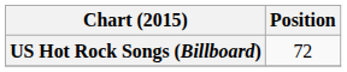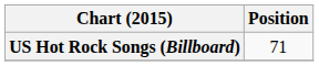US Hot Rock Songs (Billboard) | Position: 72 -> 71
